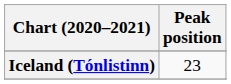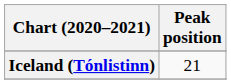Iceland (Tónlistinn) | Peak position: 23 -> 21
